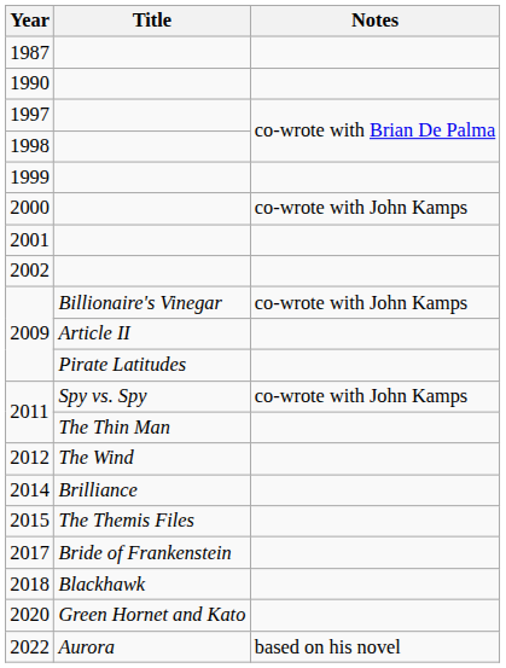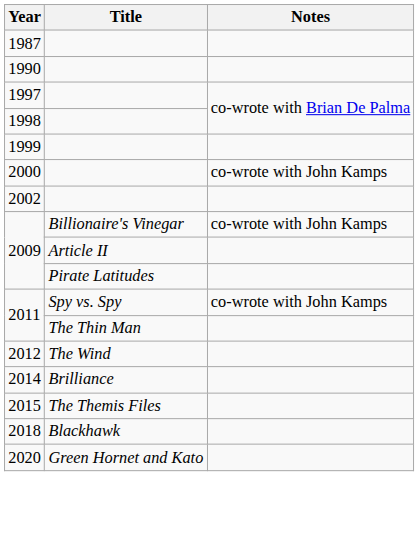- row: 2001
- row: 2017 | Bride of Frankenstein
- row: 2022 | Aurora | based on his novel
